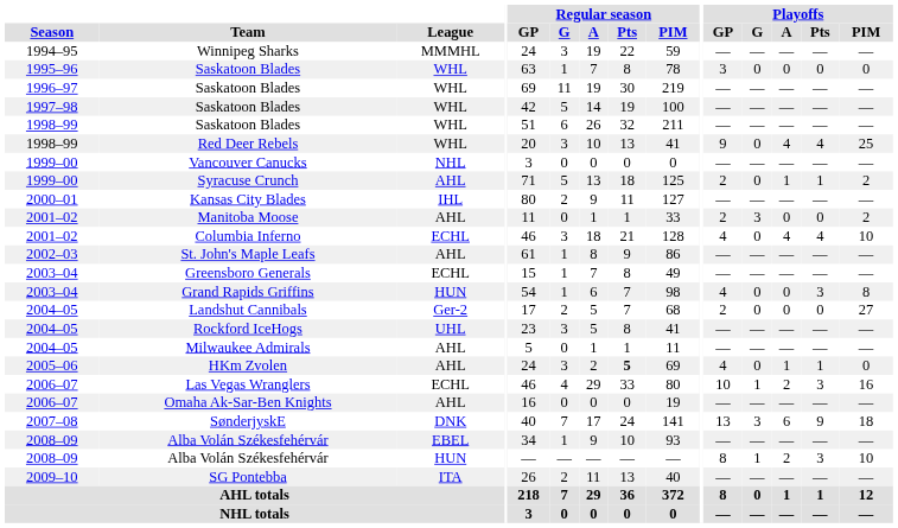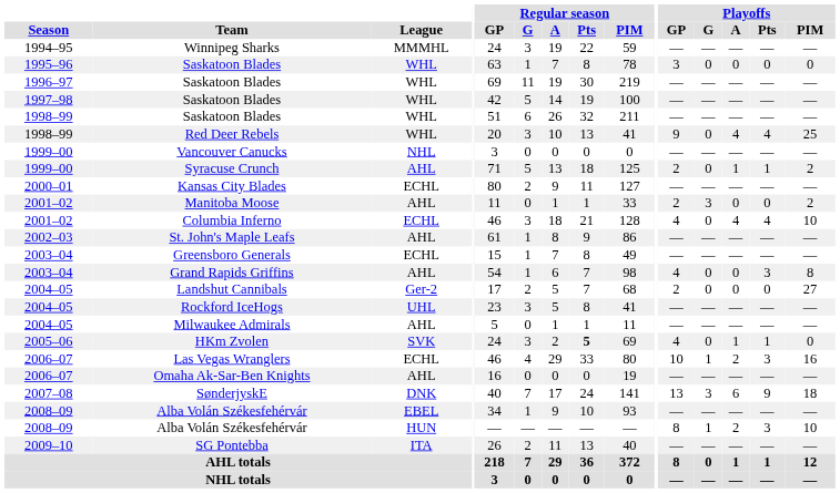Kansas City Blades | League: IHL -> ECHL
Grand Rapids Griffins | League: HUN -> AHL
HKm Zvolen | League: AHL -> SVK
